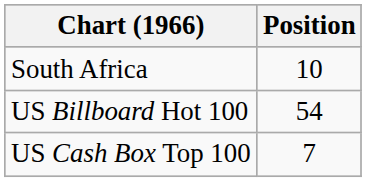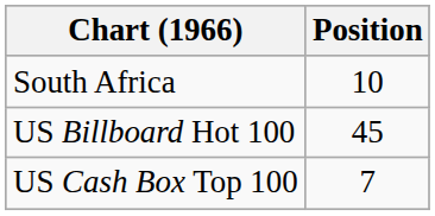US Billboard Hot 100 | Position: 54 -> 45
